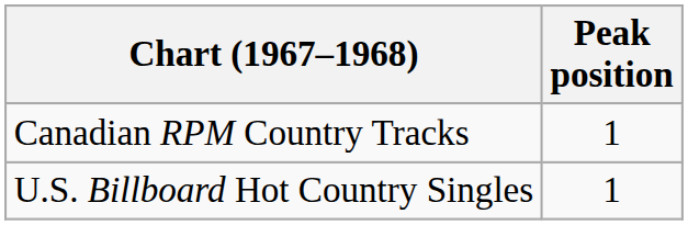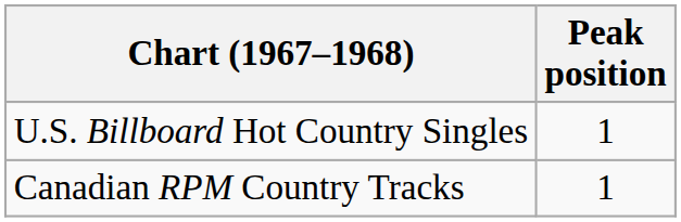rows swapped: U.S. Billboard Hot Country Singles <-> Canadian RPM Country Tracks
